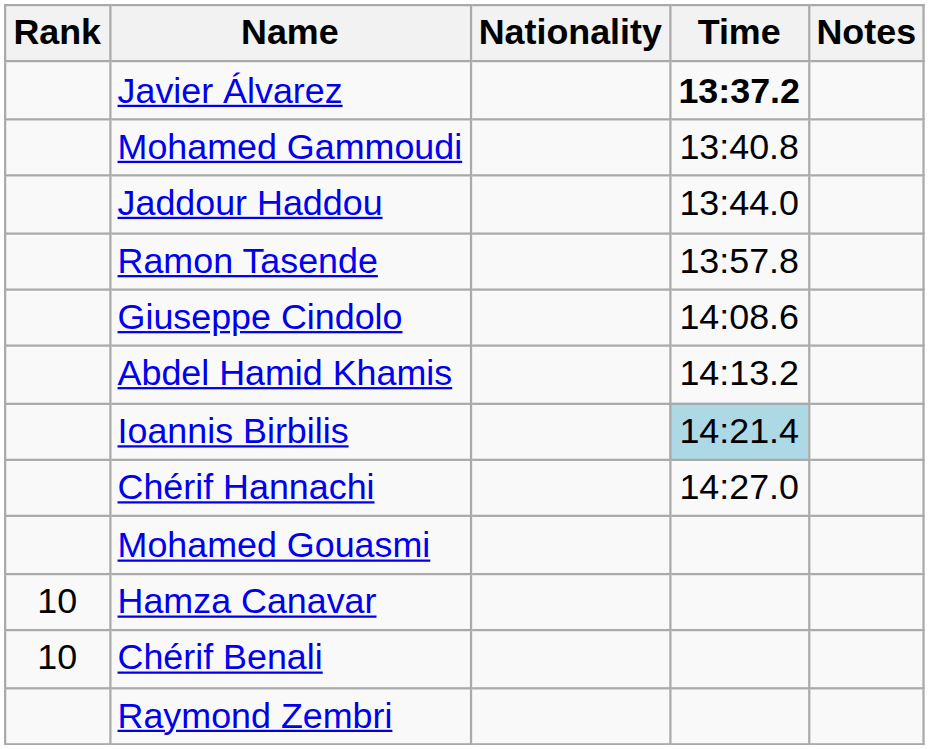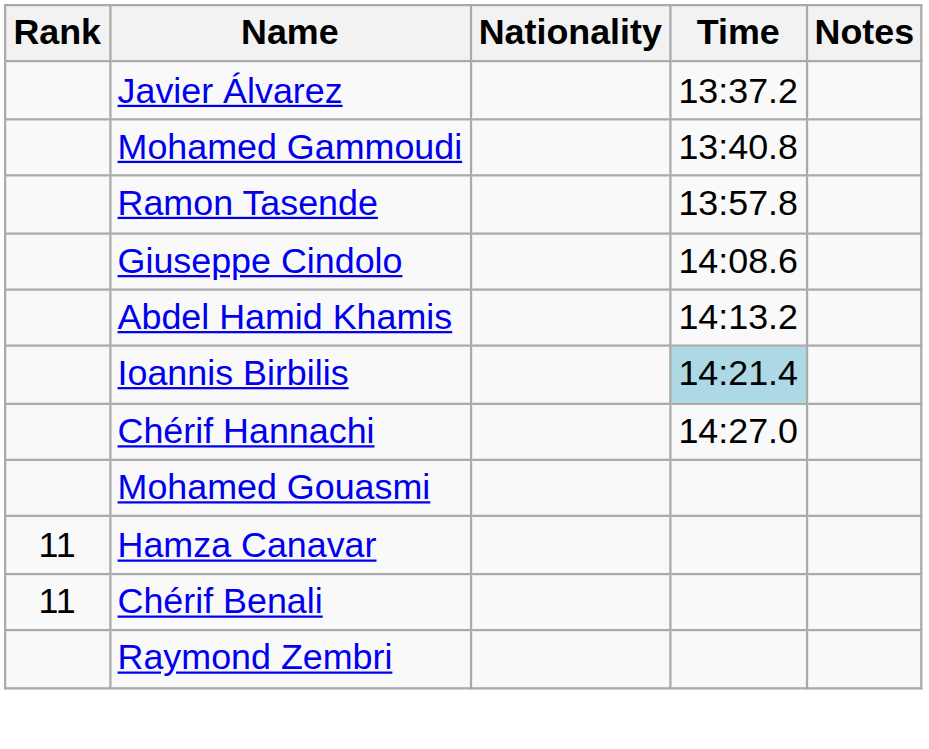Javier Álvarez | Time: bold -> normal
- row: Jaddour Haddou | 13:44.0
Hamza Canavar | Rank: 10 -> 11
Chérif Benali | Rank: 10 -> 11
